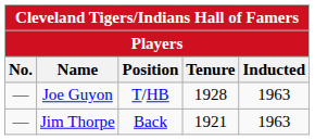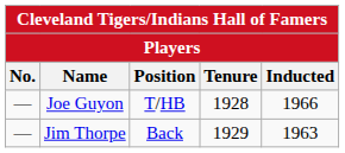Joe Guyon | Inducted: 1963 -> 1966
Jim Thorpe | Tenure: 1921 -> 1929
